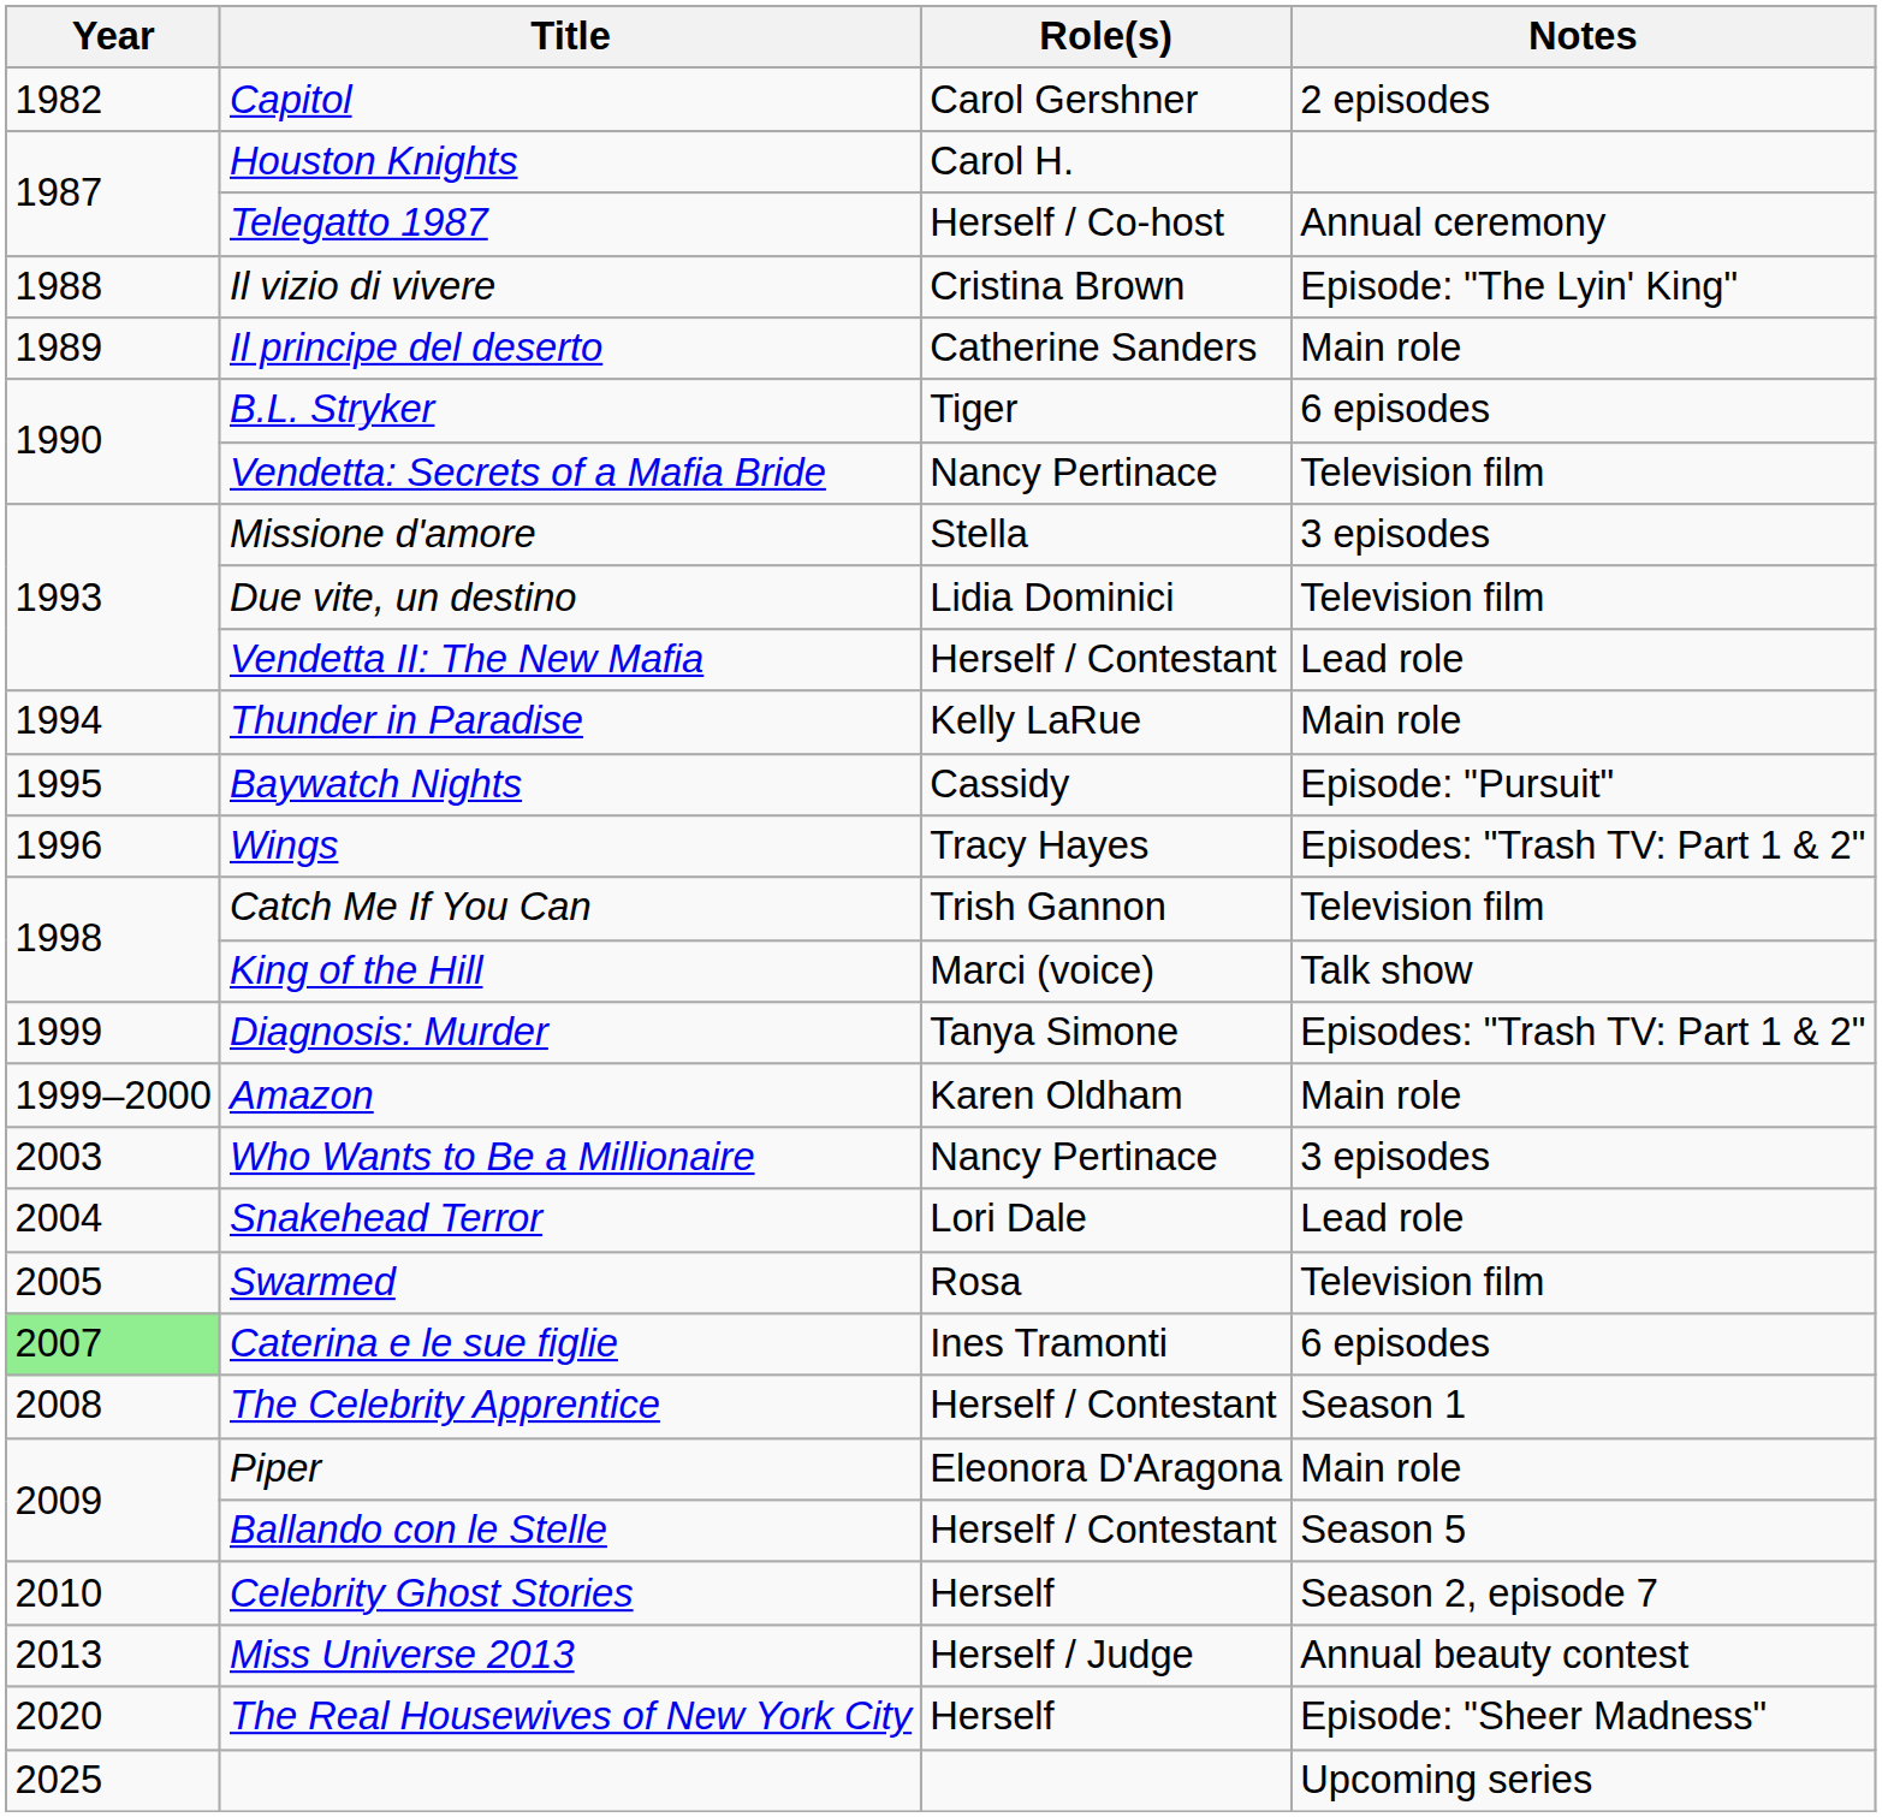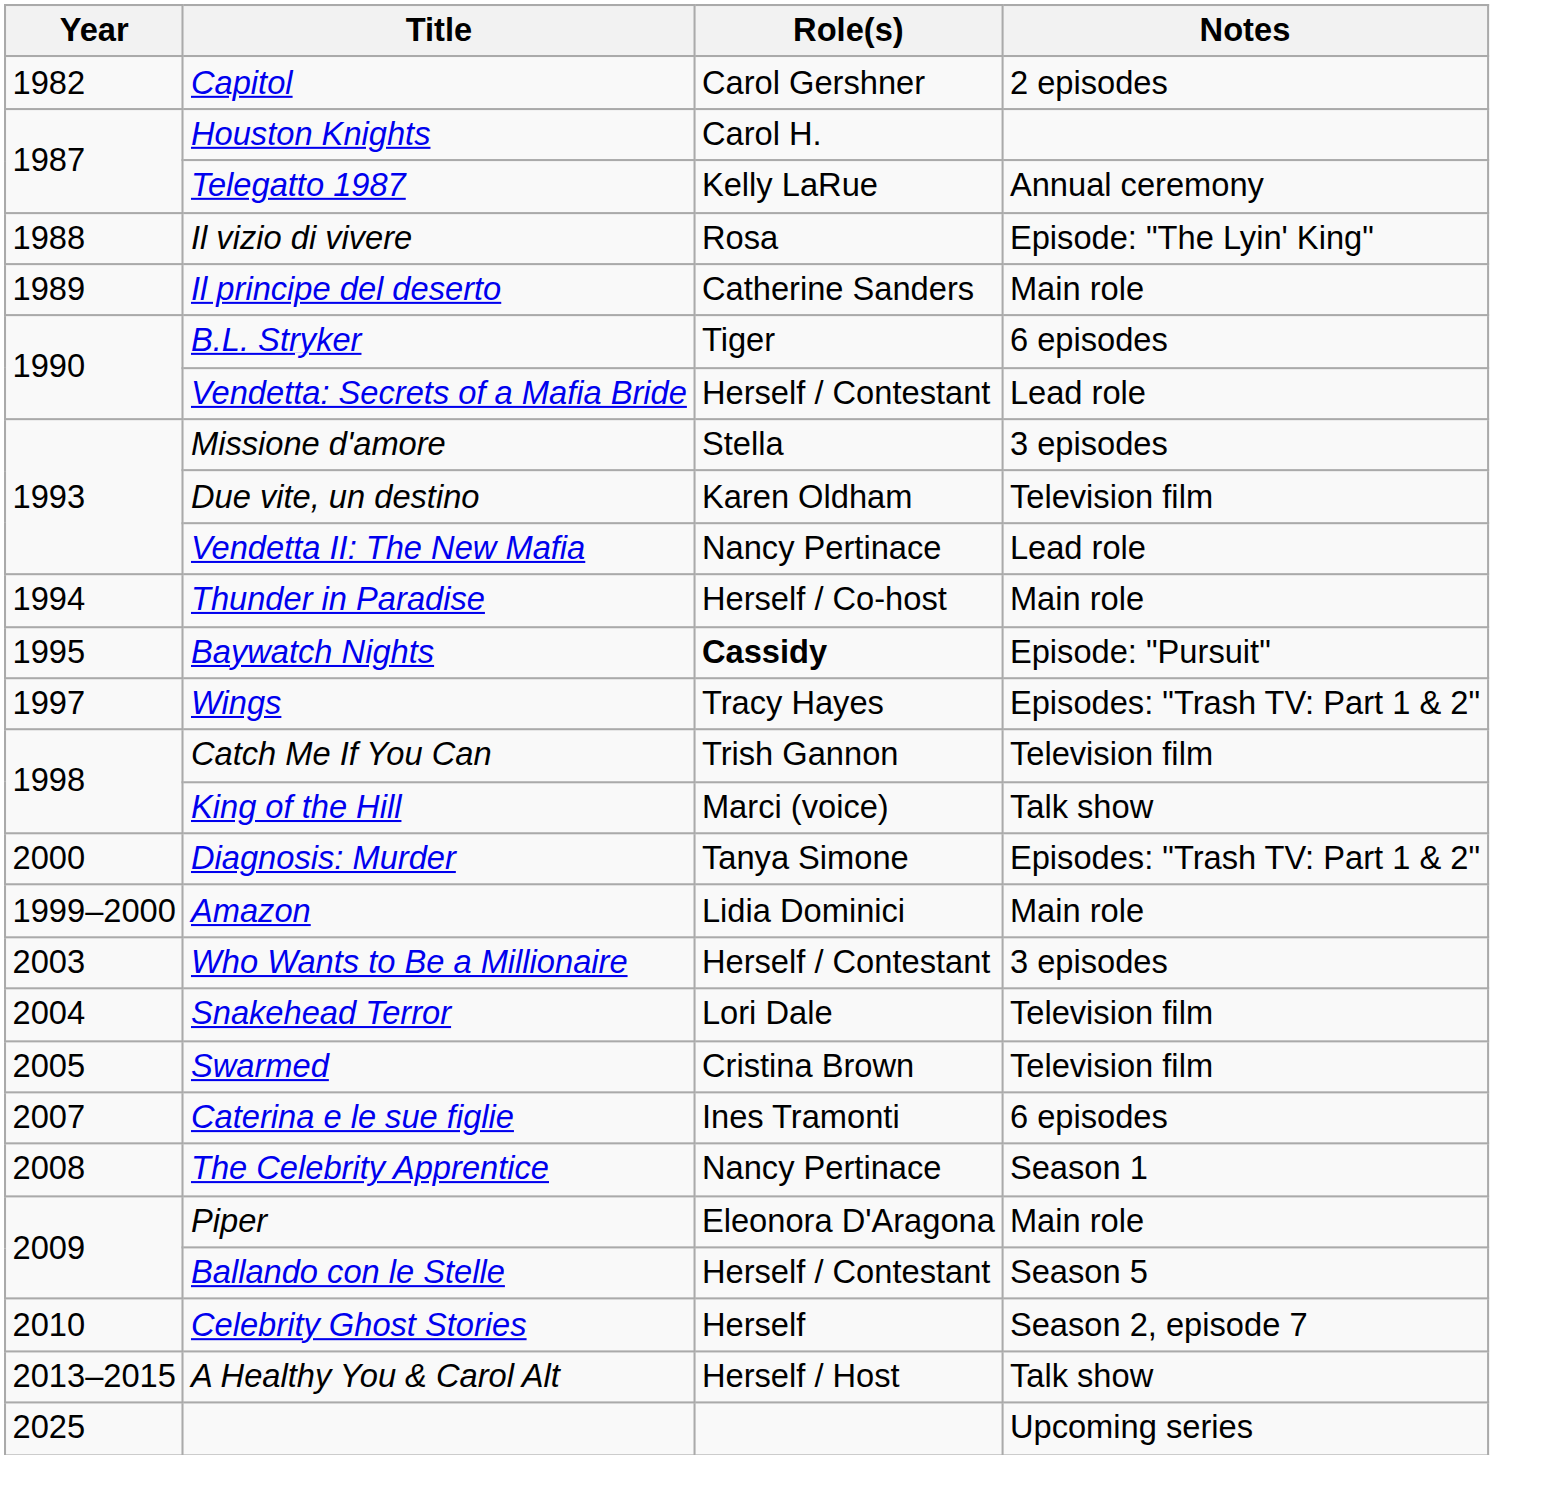Telegatto 1987 | Role(s): Herself / Co-host -> Kelly LaRue
Il vizio di vivere | Role(s): Cristina Brown -> Rosa
Vendetta: Secrets of a Mafia Bride | Role(s): Nancy Pertinace -> Herself / Contestant
Vendetta: Secrets of a Mafia Bride | Notes: Television film -> Lead role
Due vite, un destino | Role(s): Lidia Dominici -> Karen Oldham
Vendetta II: The New Mafia | Role(s): Herself / Contestant -> Nancy Pertinace
Thunder in Paradise | Role(s): Kelly LaRue -> Herself / Co-host
Baywatch Nights | Role(s): normal -> bold
Wings | Year: 1996 -> 1997
Diagnosis: Murder | Year: 1999 -> 2000
Amazon | Role(s): Karen Oldham -> Lidia Dominici
Who Wants to Be a Millionaire | Role(s): Nancy Pertinace -> Herself / Contestant
Snakehead Terror | Notes: Lead role -> Television film
Swarmed | Role(s): Rosa -> Cristina Brown
Caterina e le sue figlie | Year: lightgreen background -> no background
The Celebrity Apprentice | Role(s): Herself / Contestant -> Nancy Pertinace
- row: 2013 | Miss Universe 2013 | Herself / Judge | Annual beauty contest
+ row: 2013–2015 | A Healthy You & Carol Alt | Herself / Host | Talk show
- row: 2020 | The Real Housewives of New York City | Herself | Episode: "Sheer Madness"
